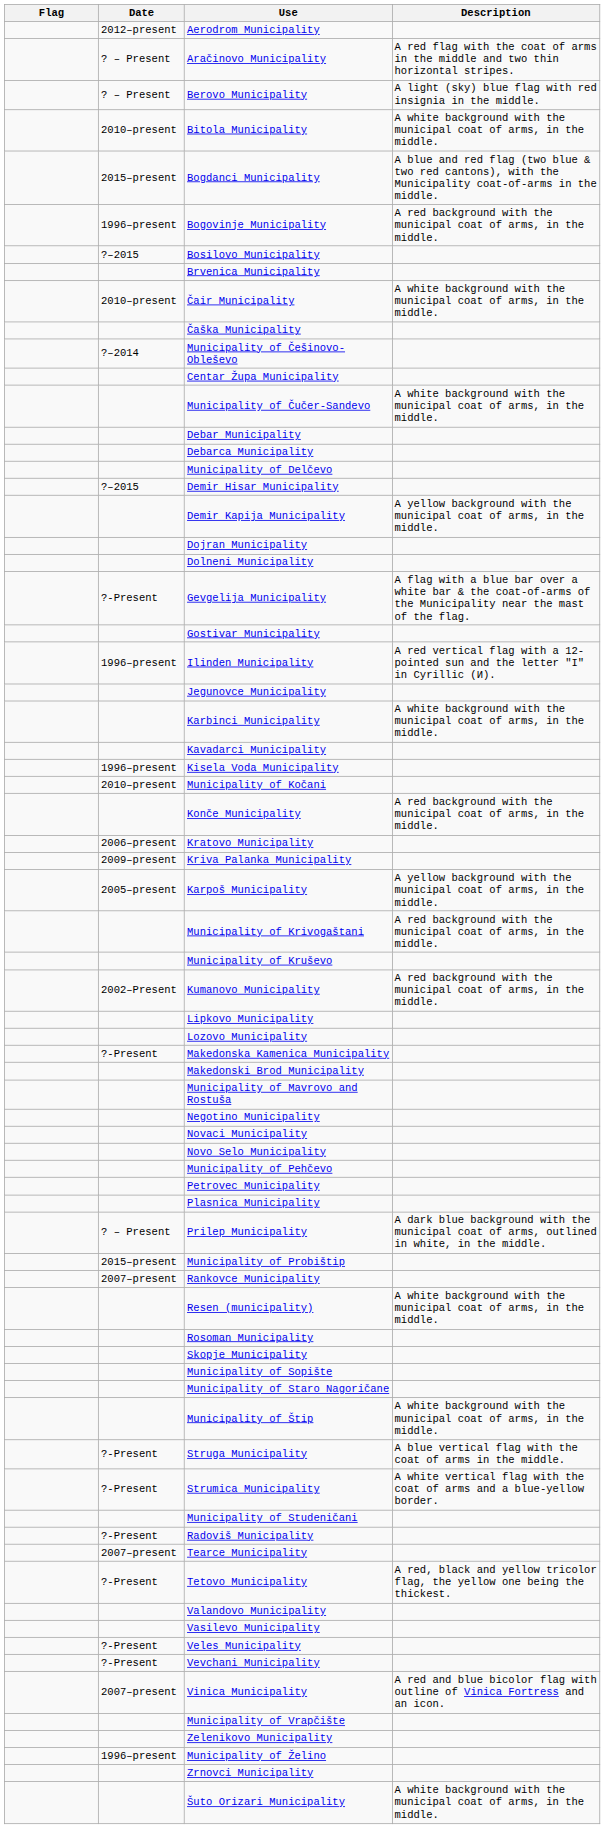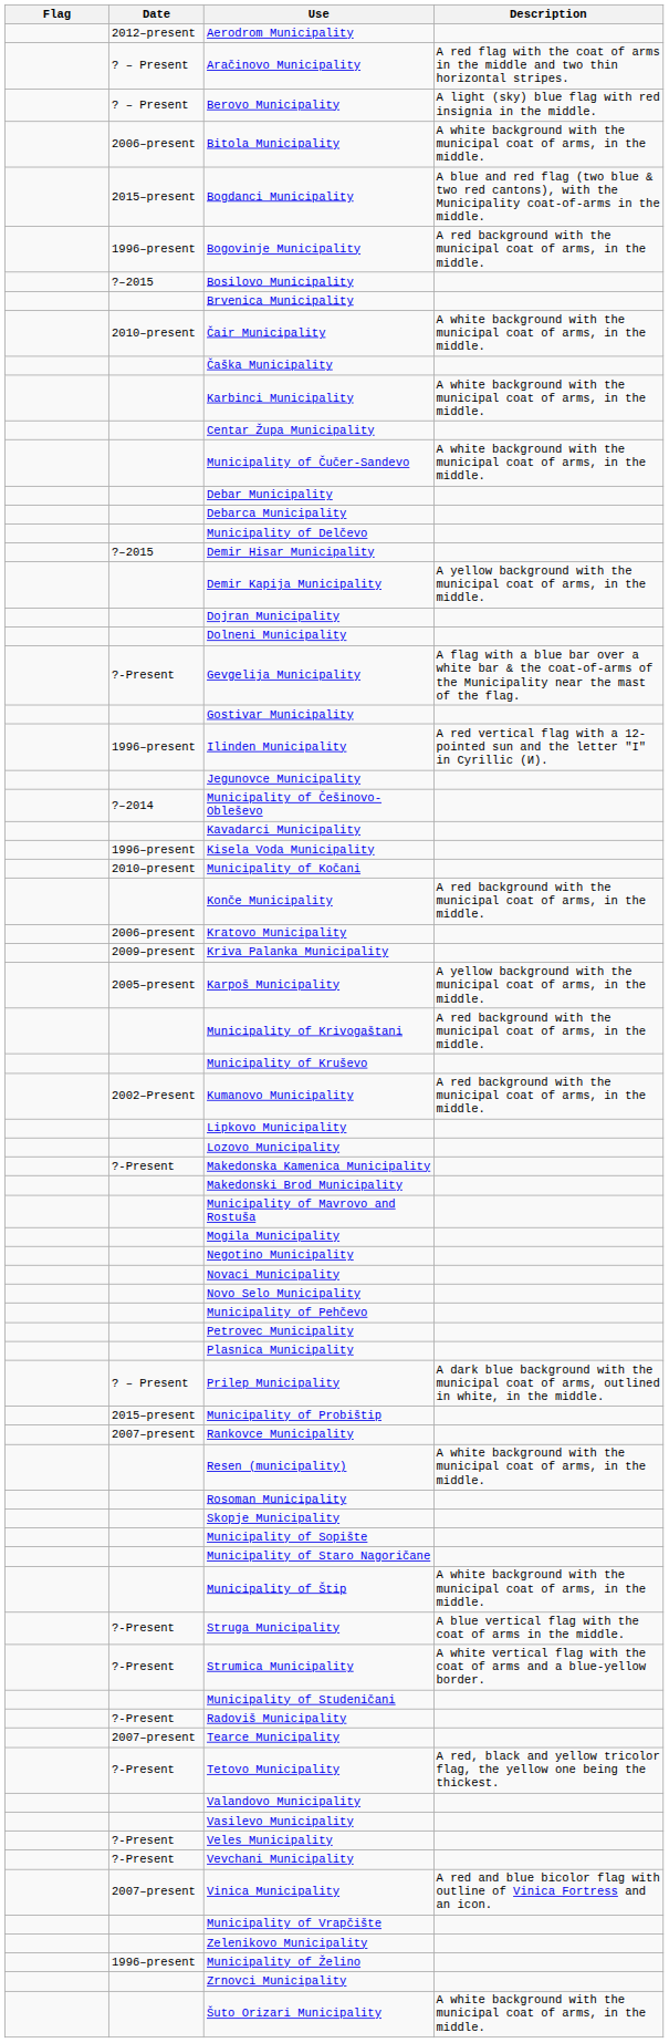Bitola Municipality | Date: 2010–present -> 2006–present
rows swapped: Municipality of Češinovo-Obleševo <-> Karbinci Municipality
+ row: Mogila Municipality
